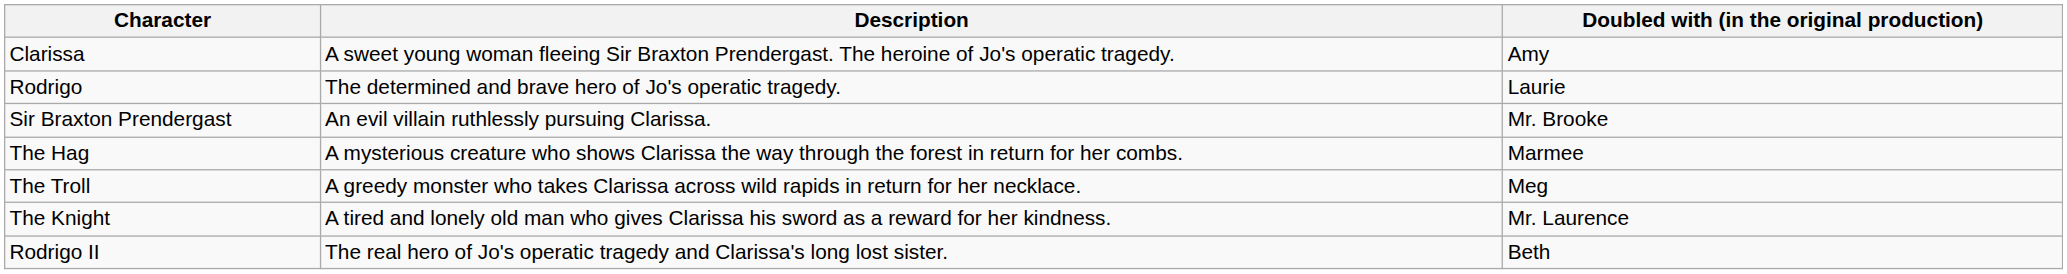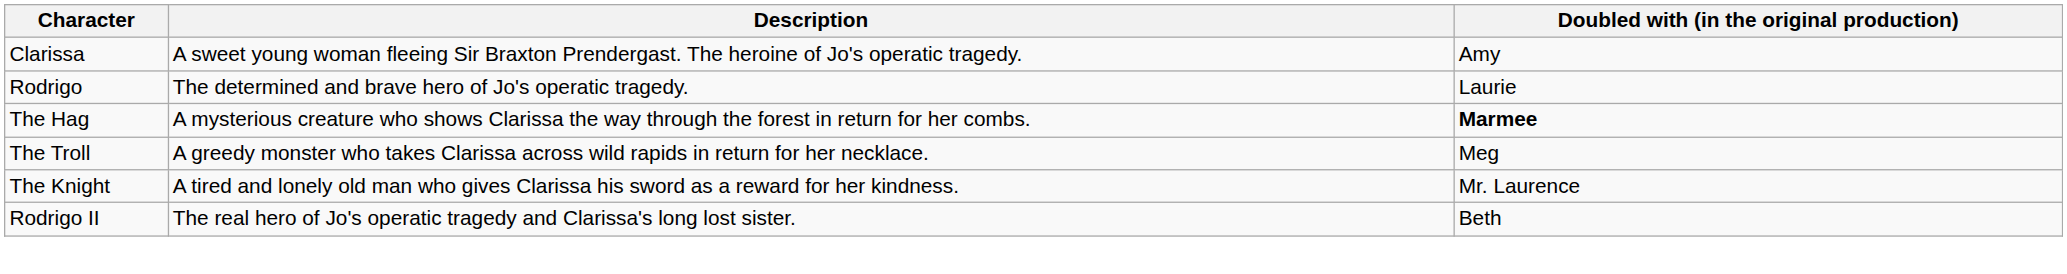- row: Sir Braxton Prendergast | An evil villain ruthlessly pursuing Clarissa. | Mr. Brooke
The Hag | Doubled with (in the original production): normal -> bold
